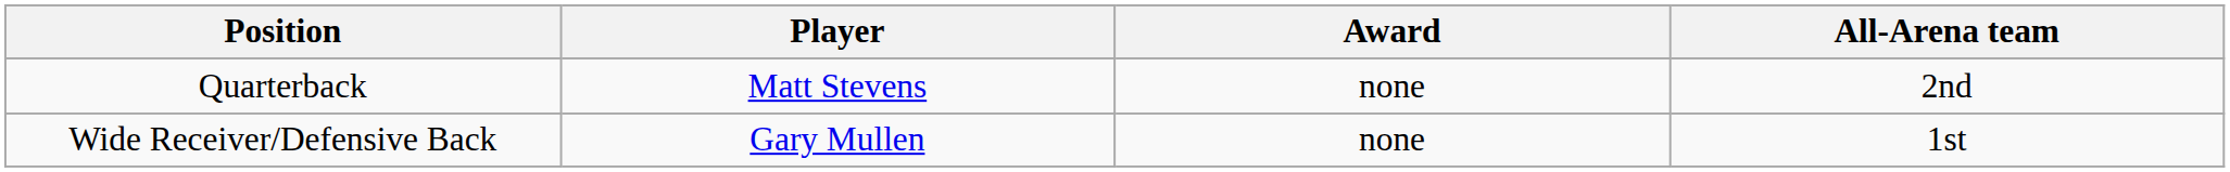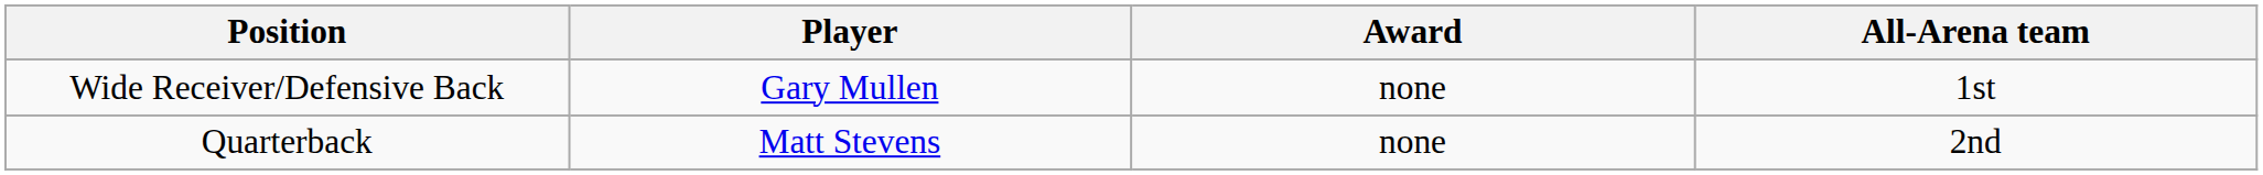rows swapped: Wide Receiver/Defensive Back <-> Quarterback
